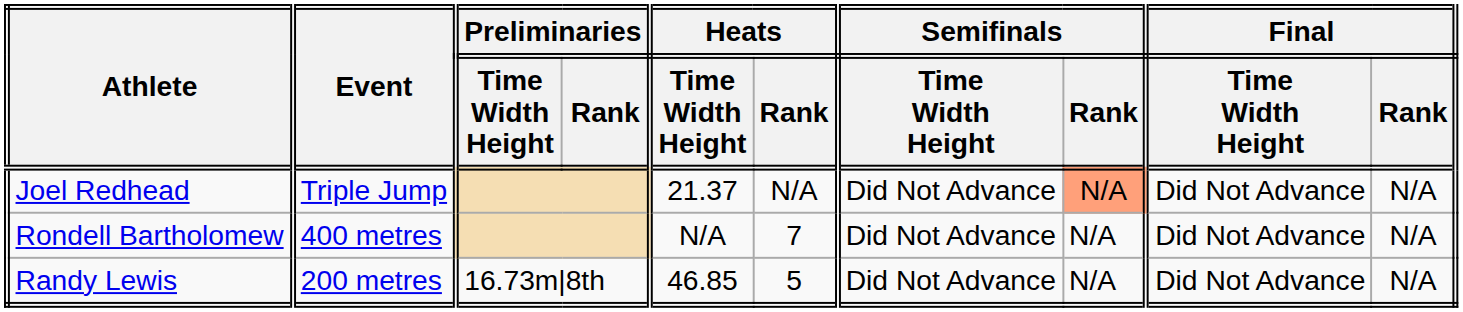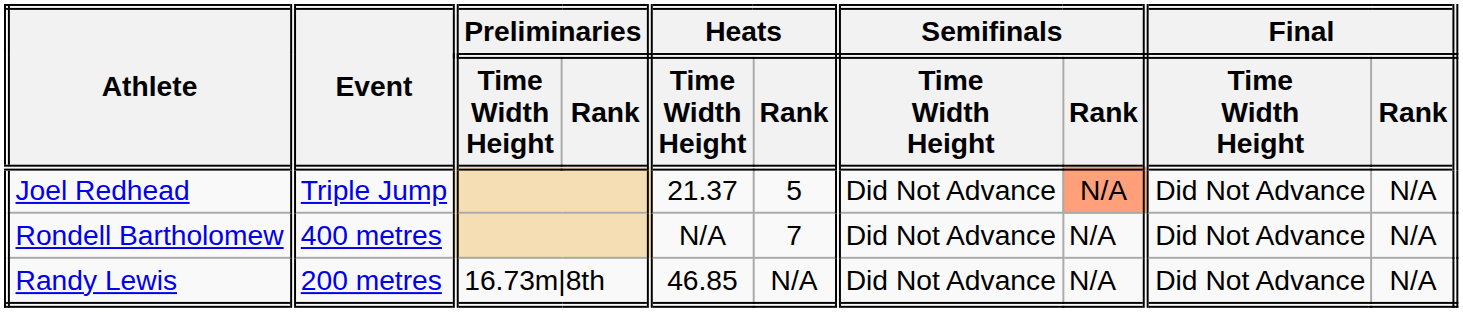Joel Redhead | Heats / Rank: N/A -> 5
Randy Lewis | Heats / Rank: 5 -> N/A
